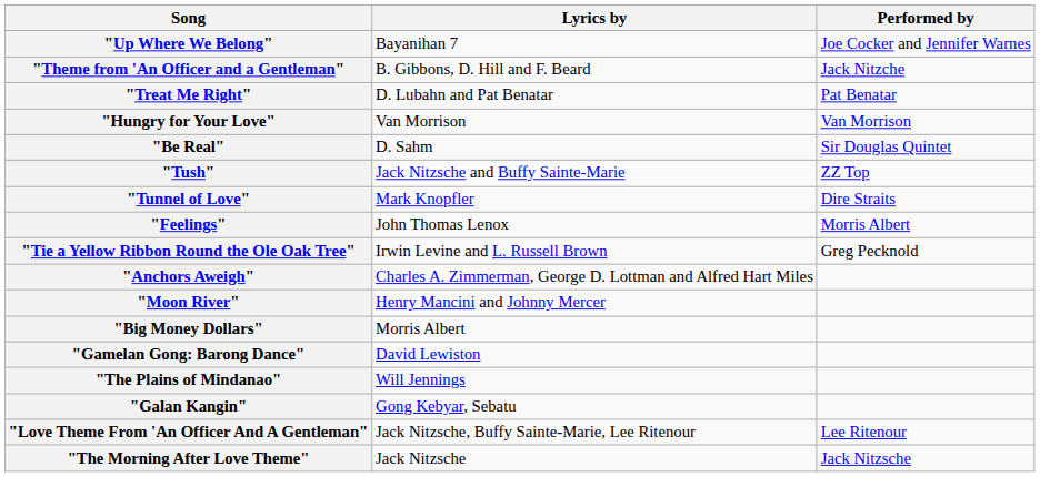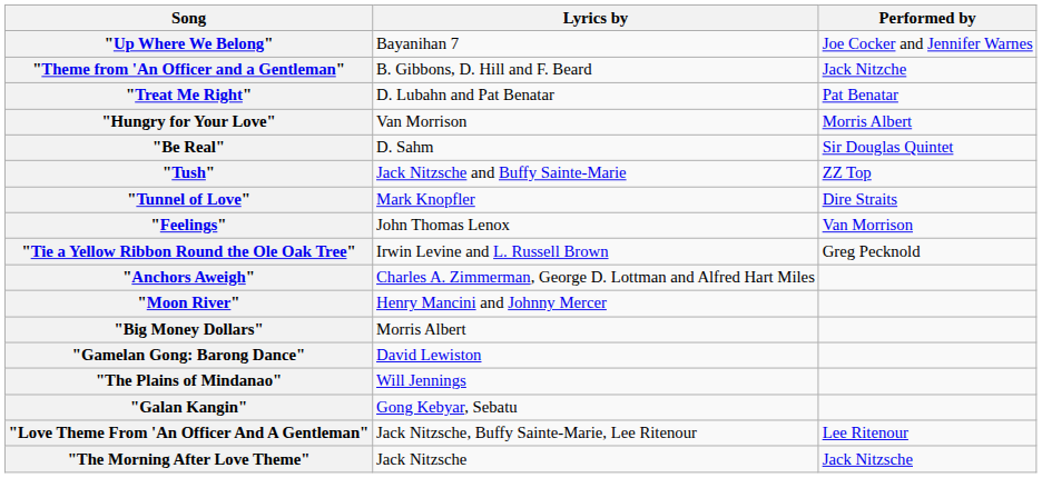"Hungry for Your Love" | Performed by: Van Morrison -> Morris Albert
"Feelings" | Performed by: Morris Albert -> Van Morrison
